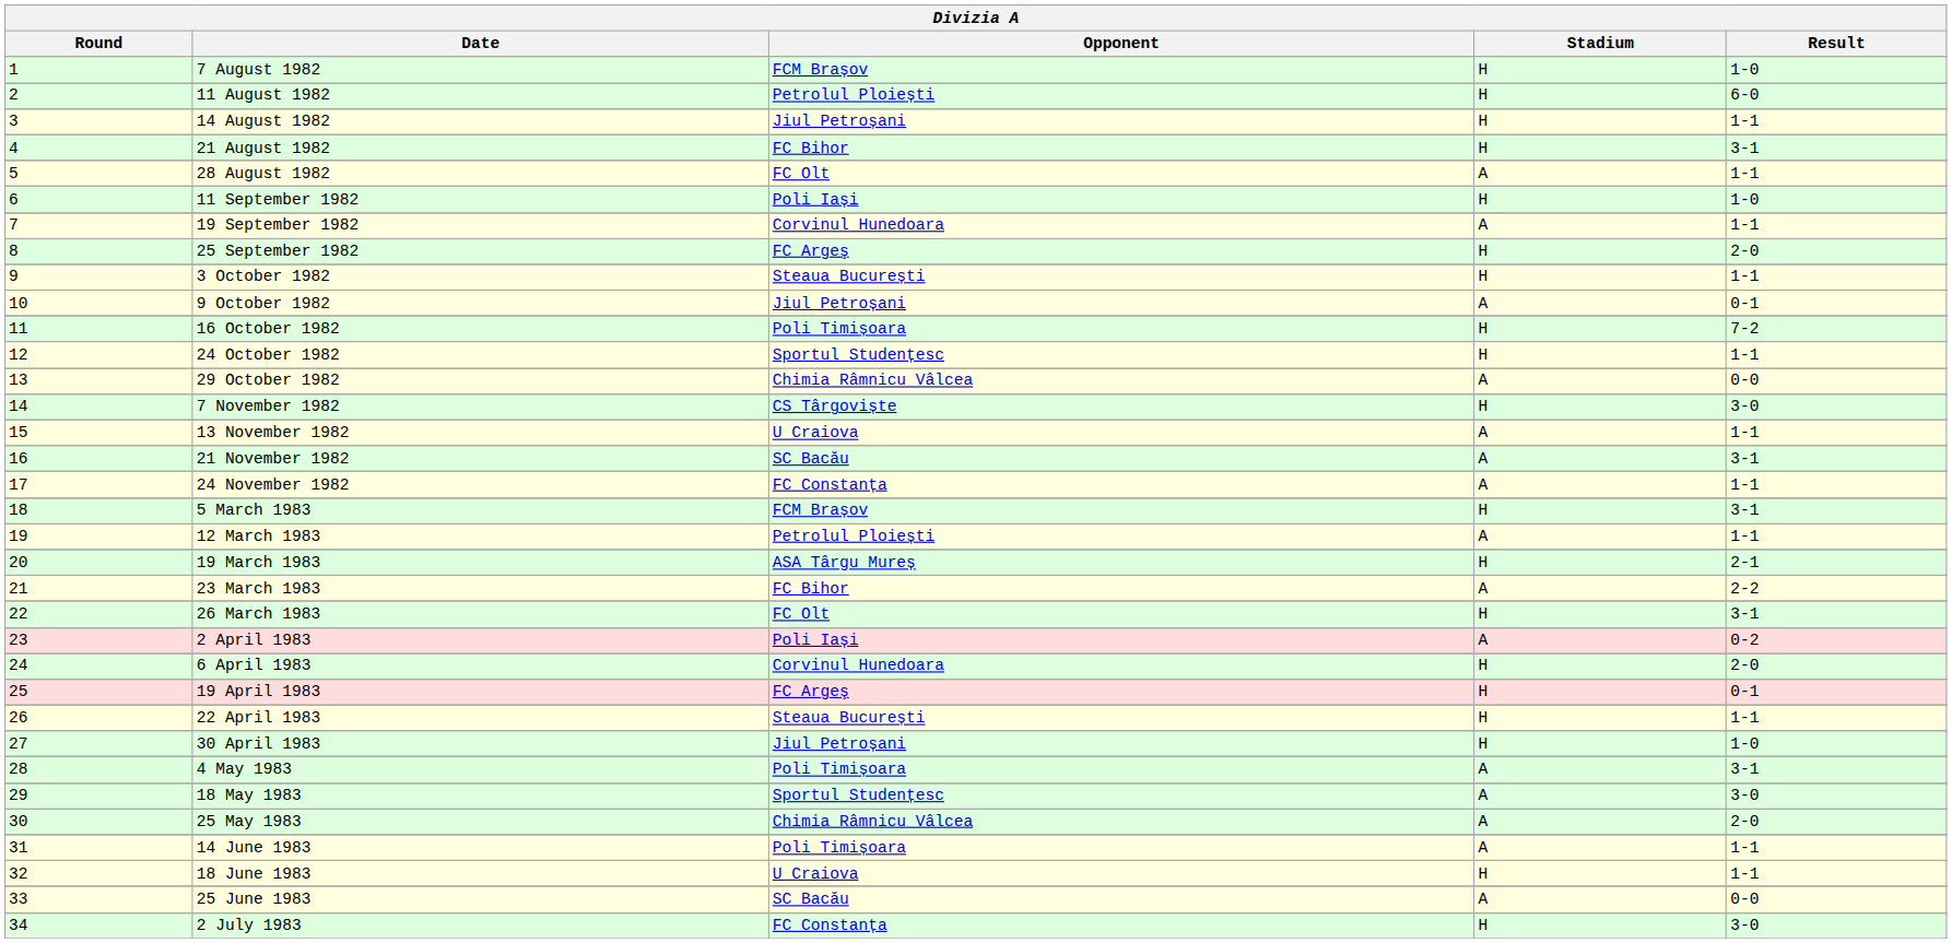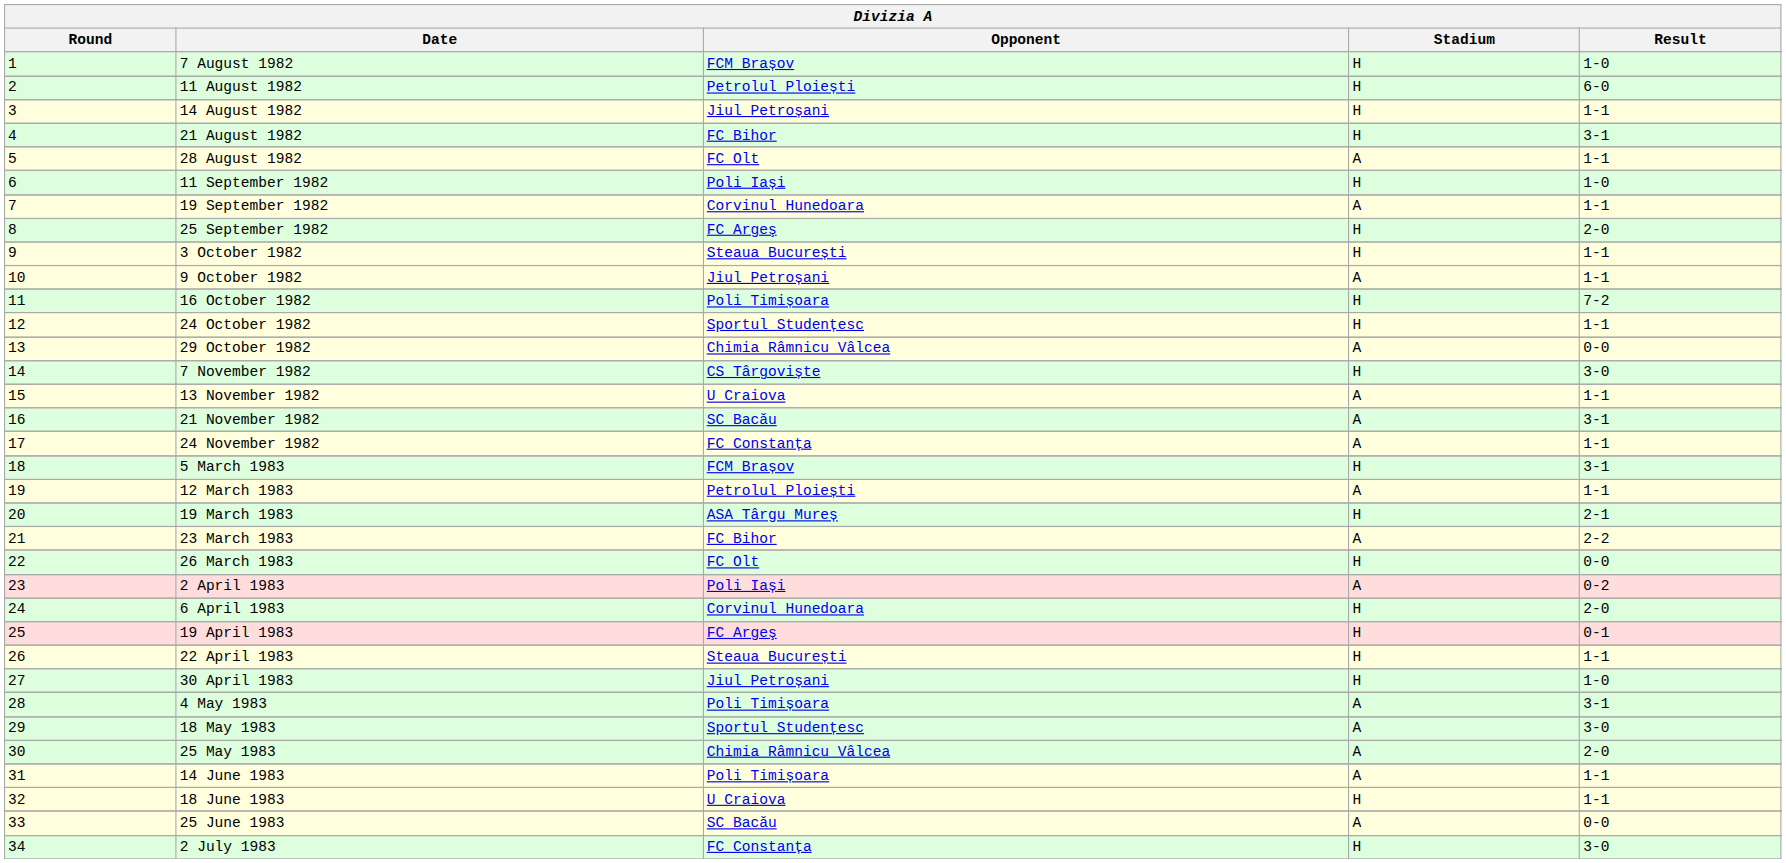9 October 1982 | Result: 0-1 -> 1-1
26 March 1983 | Result: 3-1 -> 0-0
